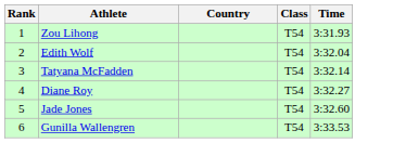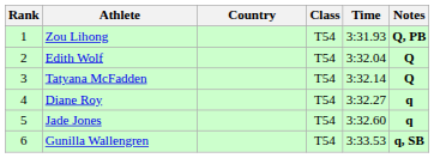+ column: Notes | Q, PB | Q | Q | q | q | q, SB
